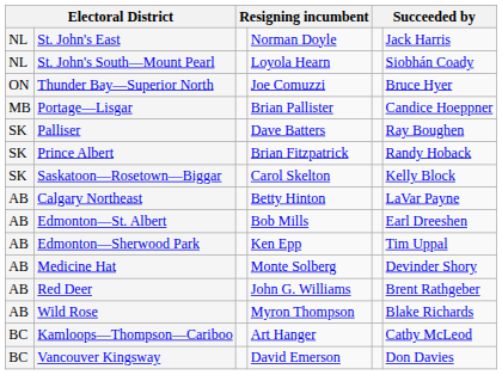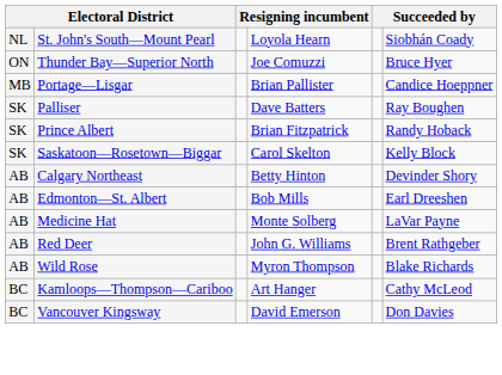- row: NL | St. John's East | Norman Doyle | Jack Harris
Calgary Northeast | column 6: LaVar Payne -> Devinder Shory
- row: AB | Edmonton—Sherwood Park | Ken Epp | Tim Uppal
Medicine Hat | column 6: Devinder Shory -> LaVar Payne
